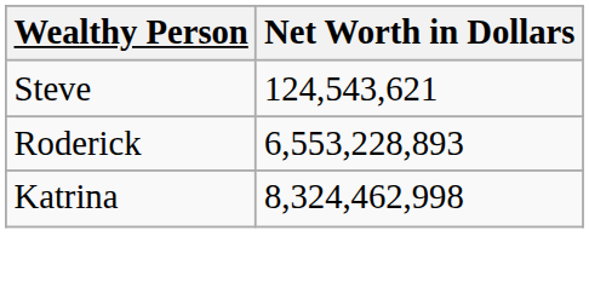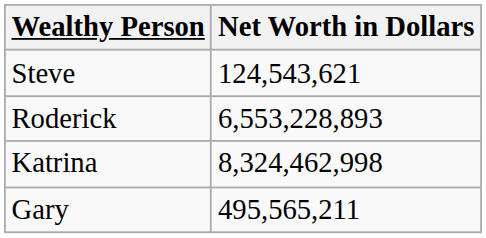+ row: Gary | 495,565,211
